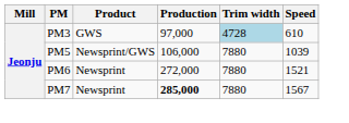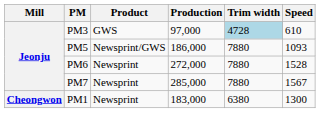PM5 | Production: 106,000 -> 186,000
PM5 | Speed: 1039 -> 1093
PM6 | Speed: 1521 -> 1528
PM7 | Production: bold -> normal
+ row: Cheongwon | PM1 | Newsprint | 183,000 | 6380 | 1300
